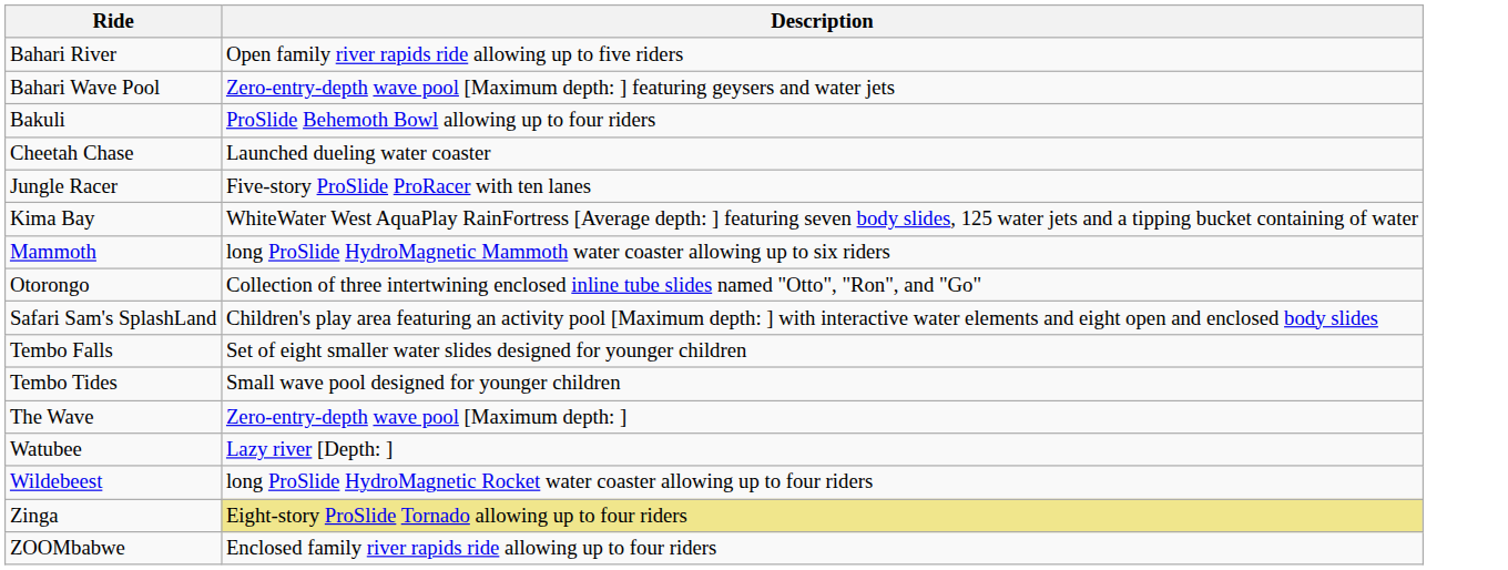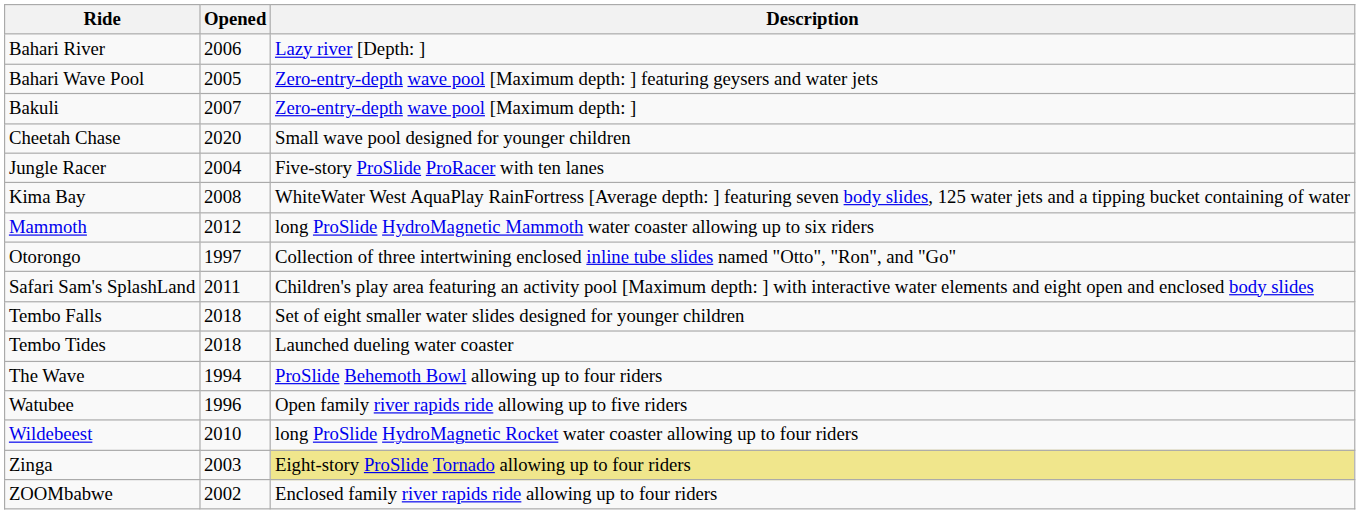+ column: Opened | 2006 | 2005 | 2007 | 2020 | 2004 | 2008 | 2012 | 1997 | 2011 | 2018 | 2018 | 1994 | 1996 | 2010 | 2003 | 2002
Bahari River | Description: Open family river rapids ride allowing up to five riders -> Lazy river [Depth: ]
Bakuli | Description: ProSlide Behemoth Bowl allowing up to four riders -> Zero-entry-depth wave pool [Maximum depth: ]
Cheetah Chase | Description: Launched dueling water coaster -> Small wave pool designed for younger children
Tembo Tides | Description: Small wave pool designed for younger children -> Launched dueling water coaster
The Wave | Description: Zero-entry-depth wave pool [Maximum depth: ] -> ProSlide Behemoth Bowl allowing up to four riders
Watubee | Description: Lazy river [Depth: ] -> Open family river rapids ride allowing up to five riders
